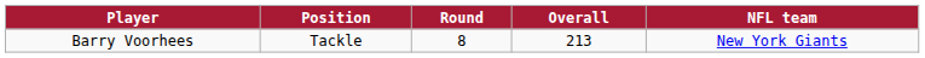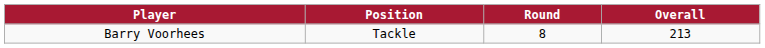- column: NFL team | New York Giants
